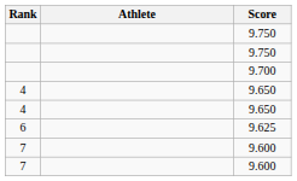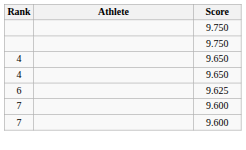- row: 9.700
